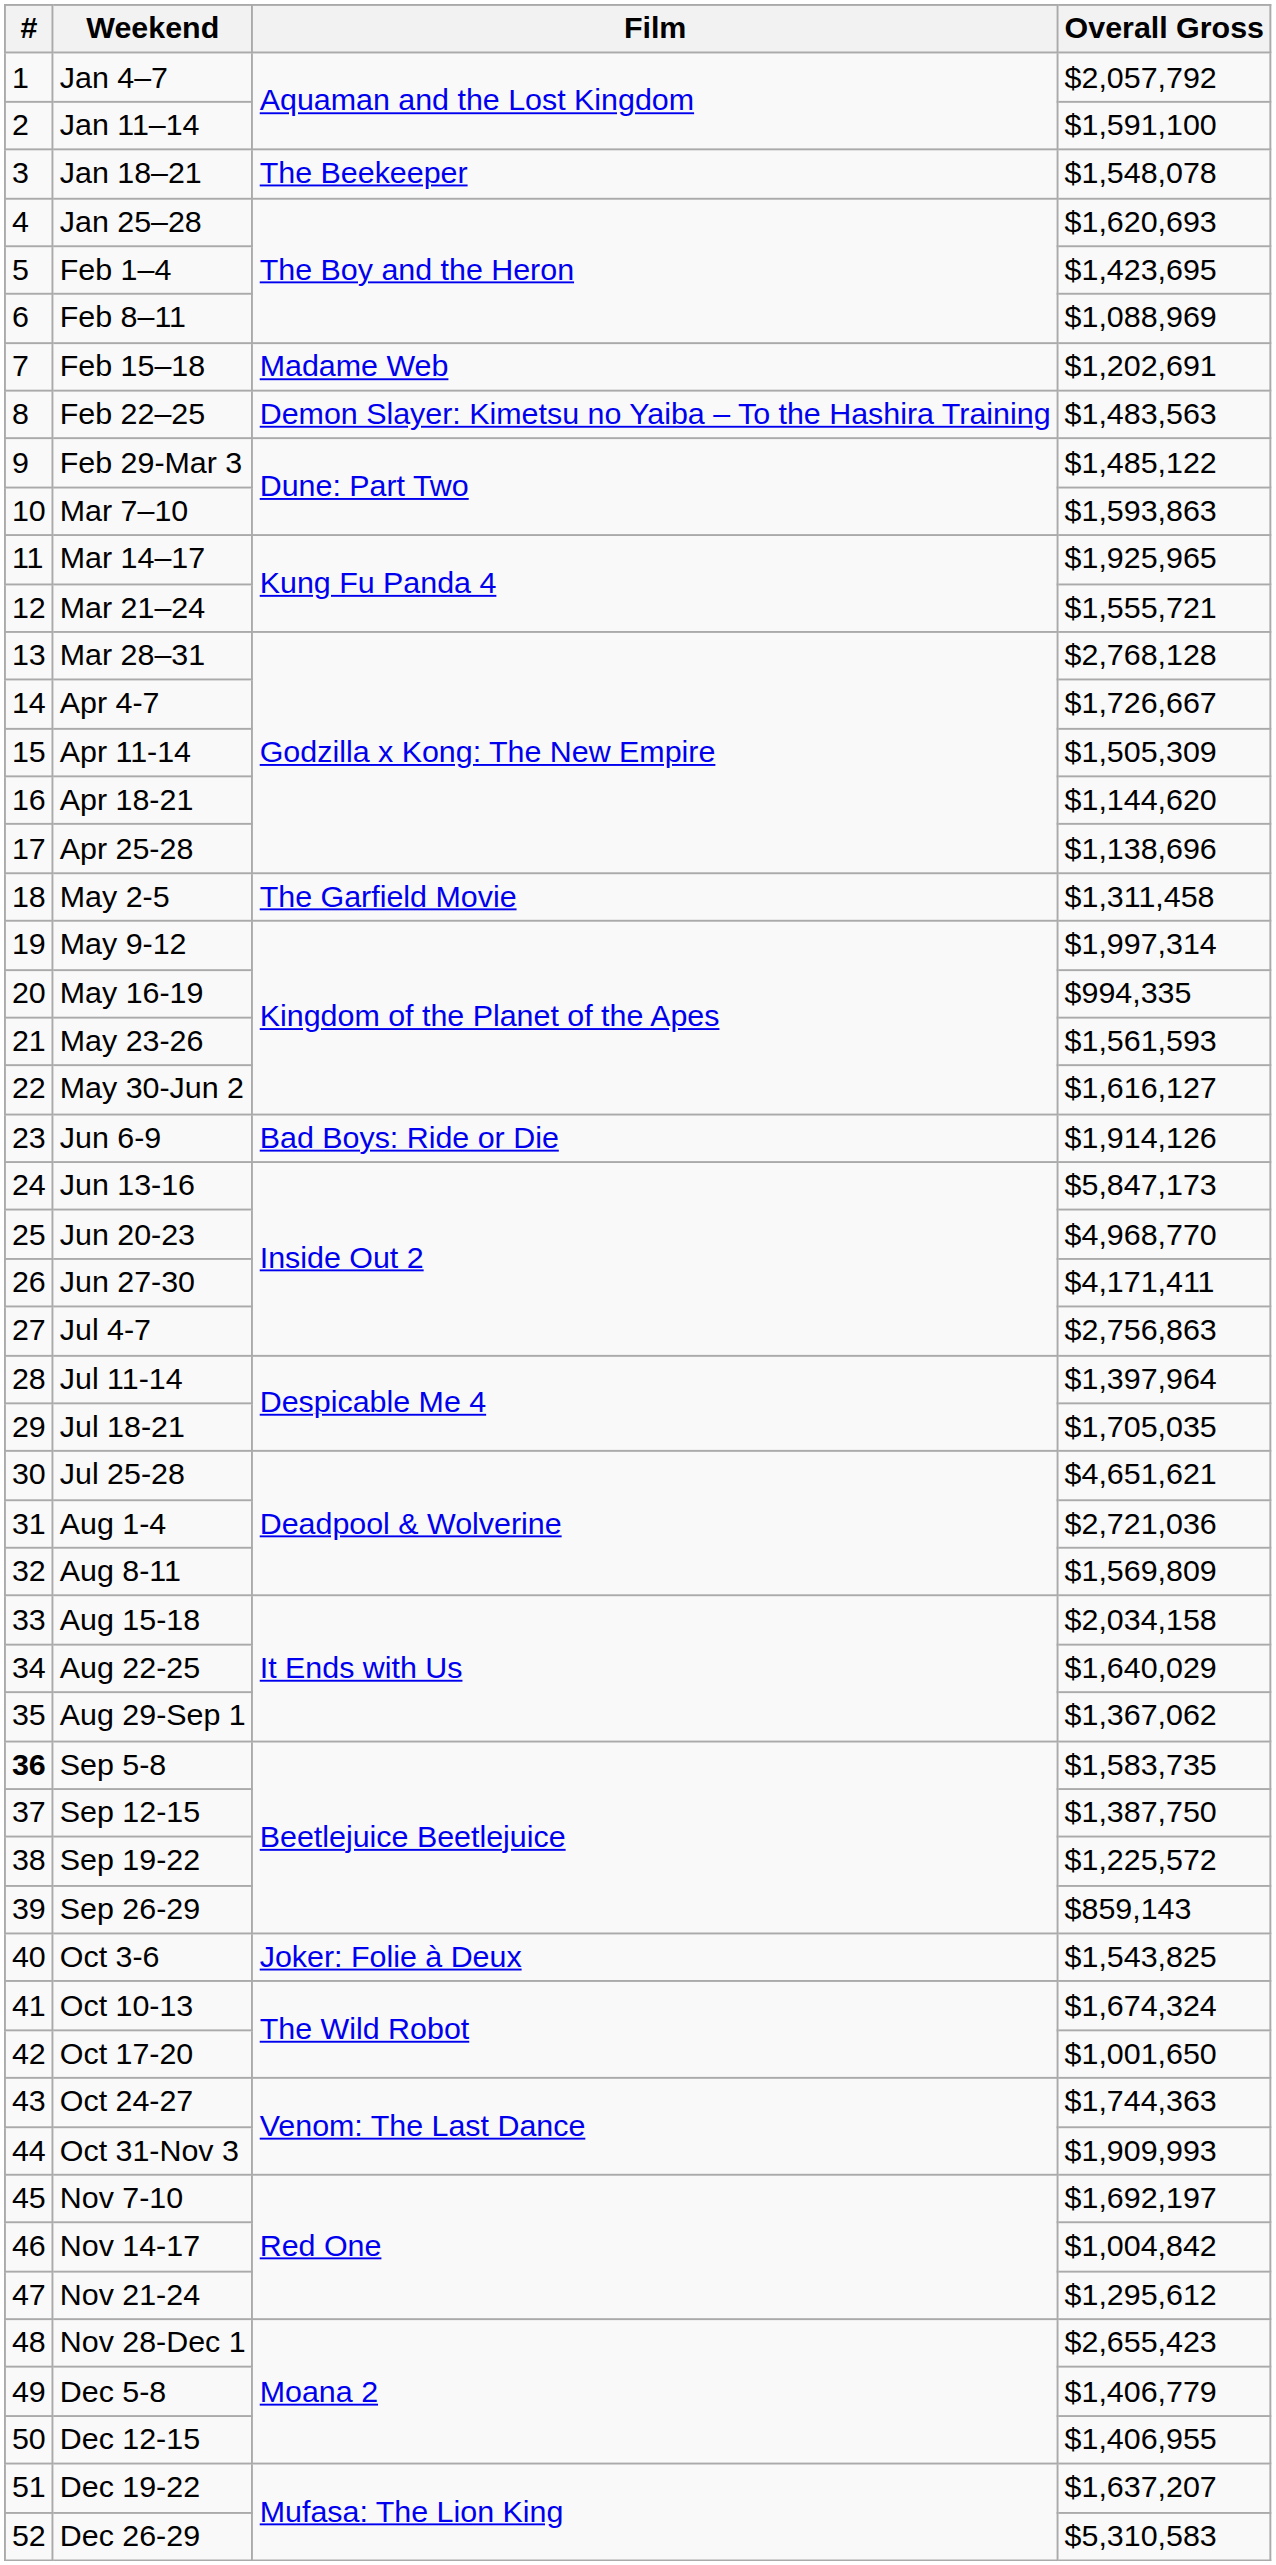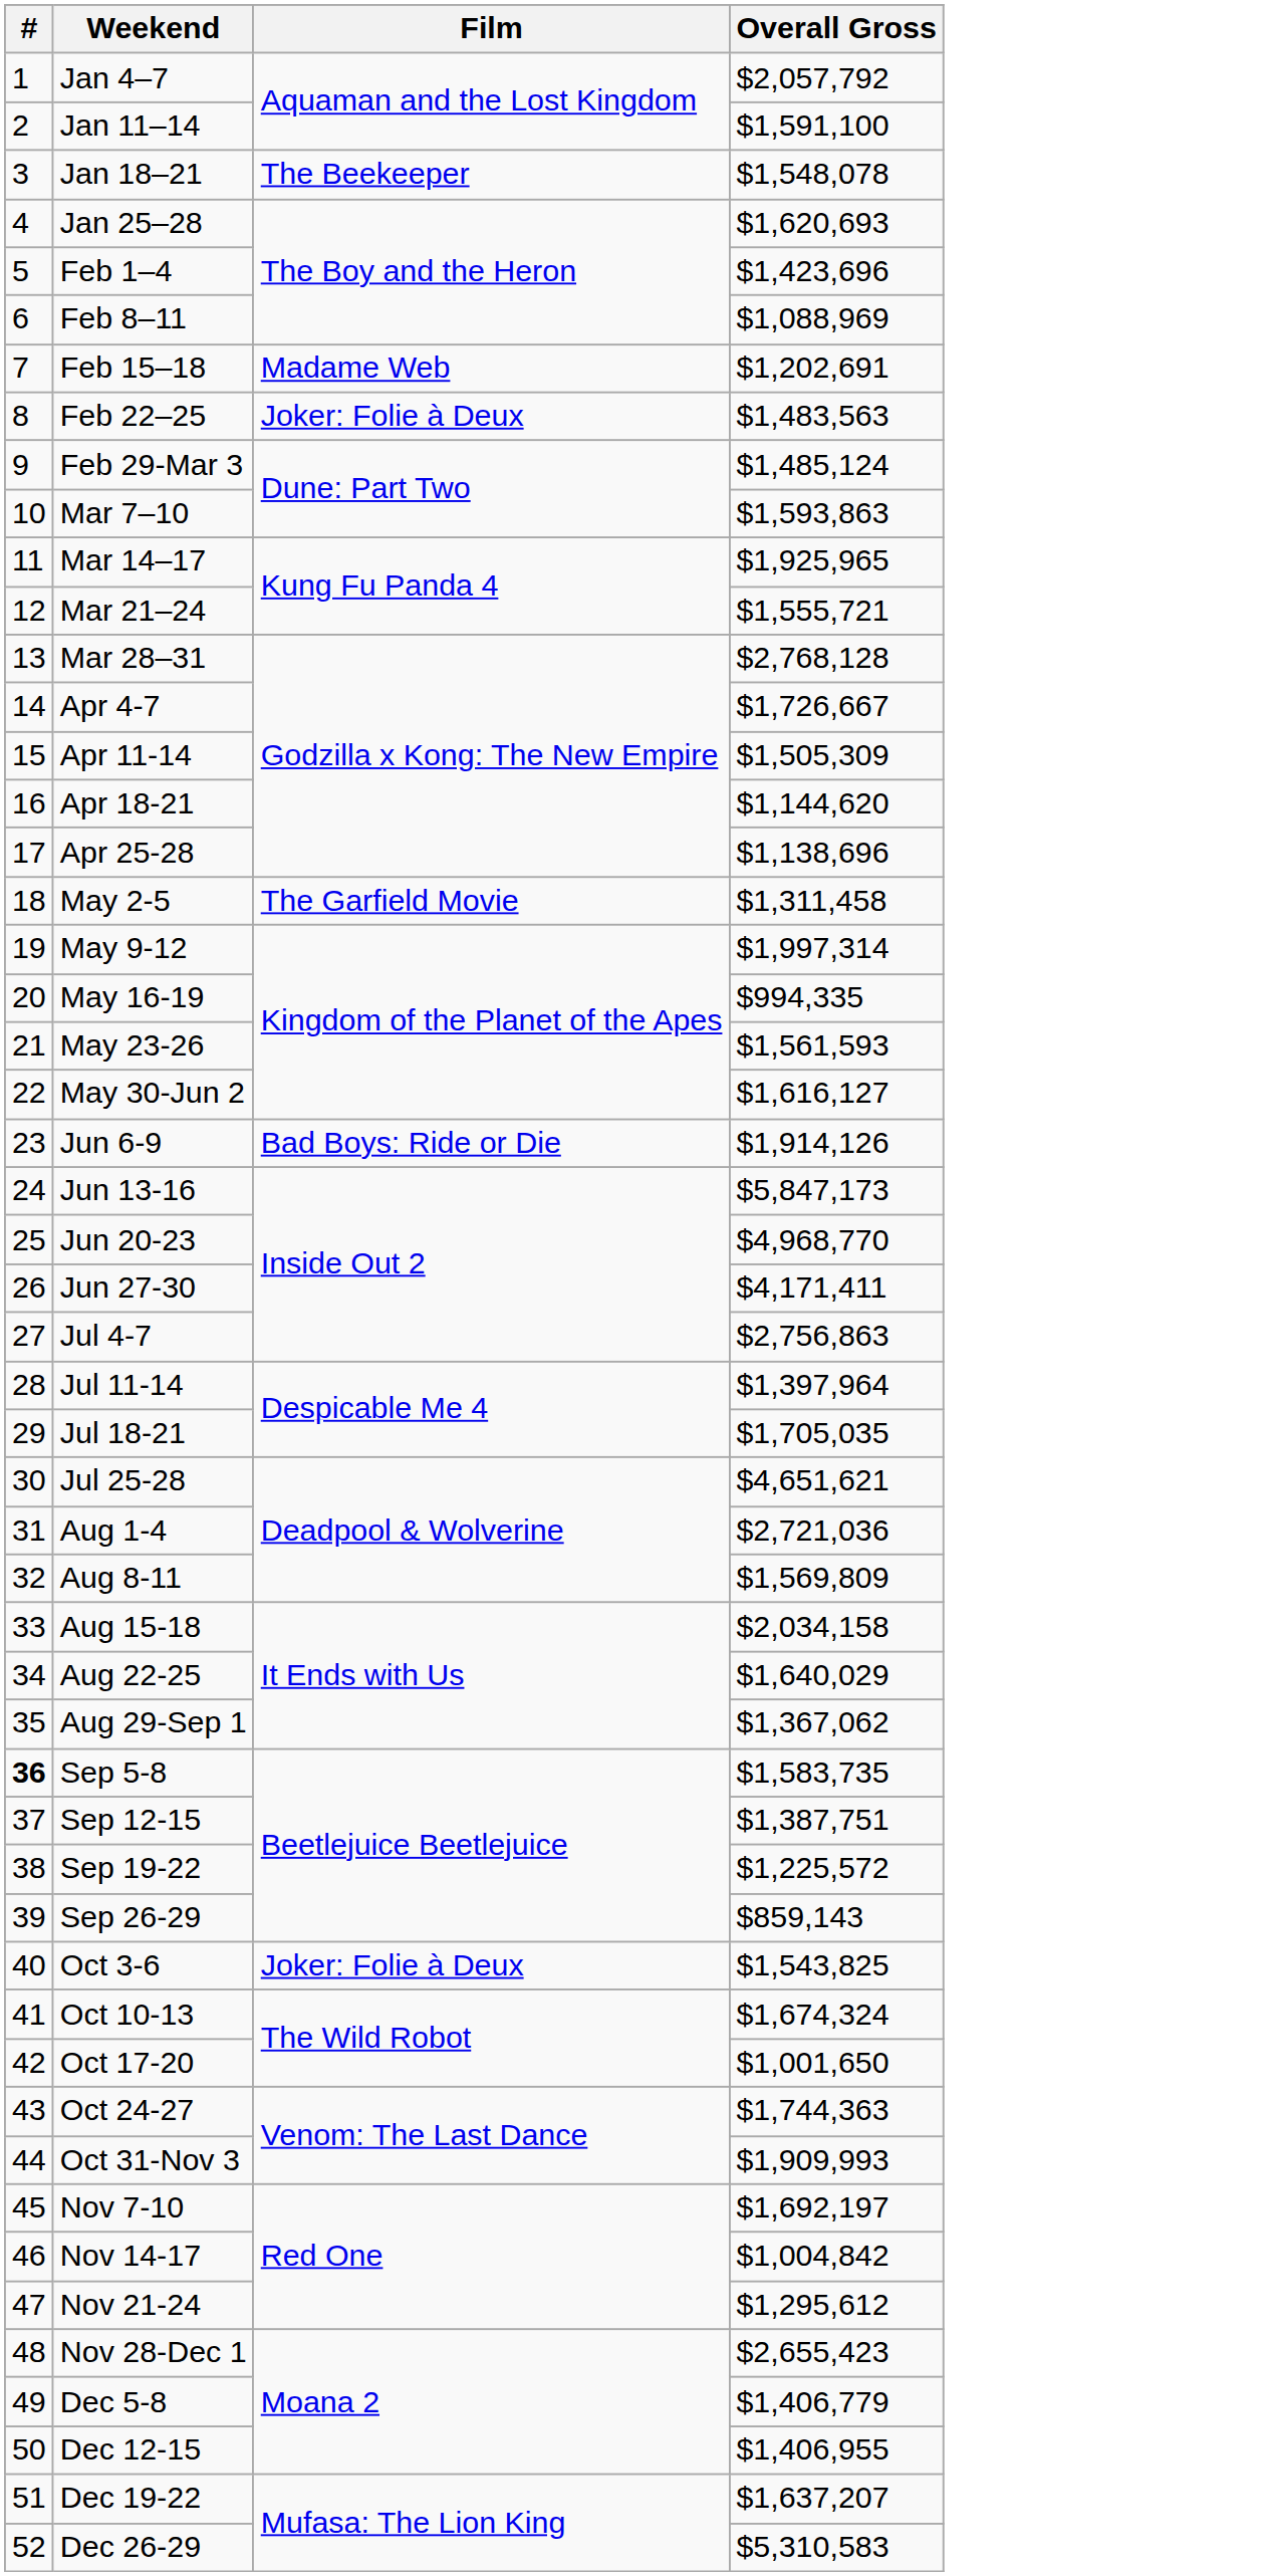Feb 1–4 | Overall Gross: $1,423,695 -> $1,423,696
Feb 22–25 | Film: Demon Slayer: Kimetsu no Yaiba – To the Hashira Training -> Joker: Folie à Deux
Feb 29-Mar 3 | Overall Gross: $1,485,122 -> $1,485,124
Sep 12-15 | Overall Gross: $1,387,750 -> $1,387,751
